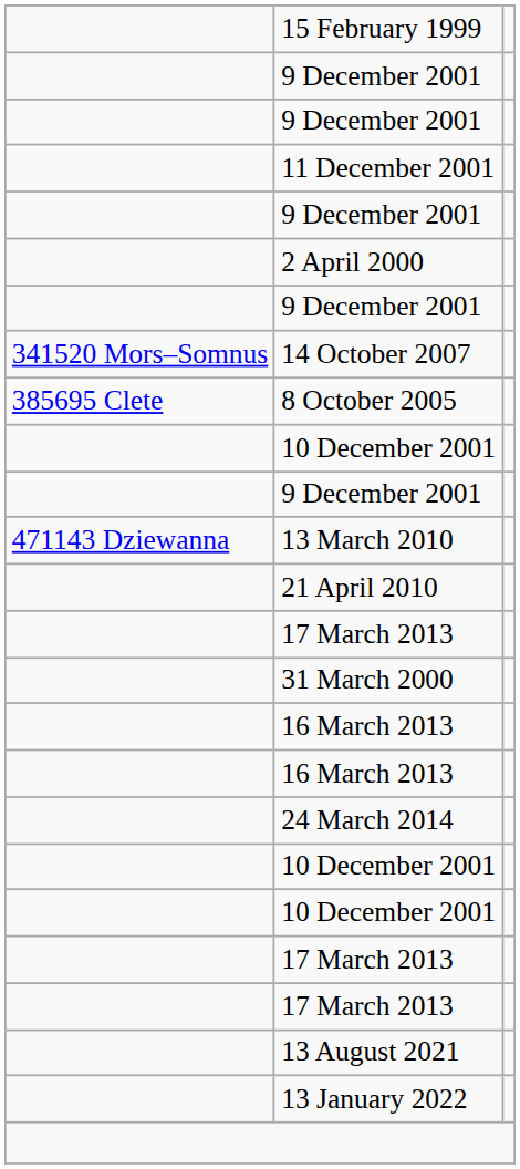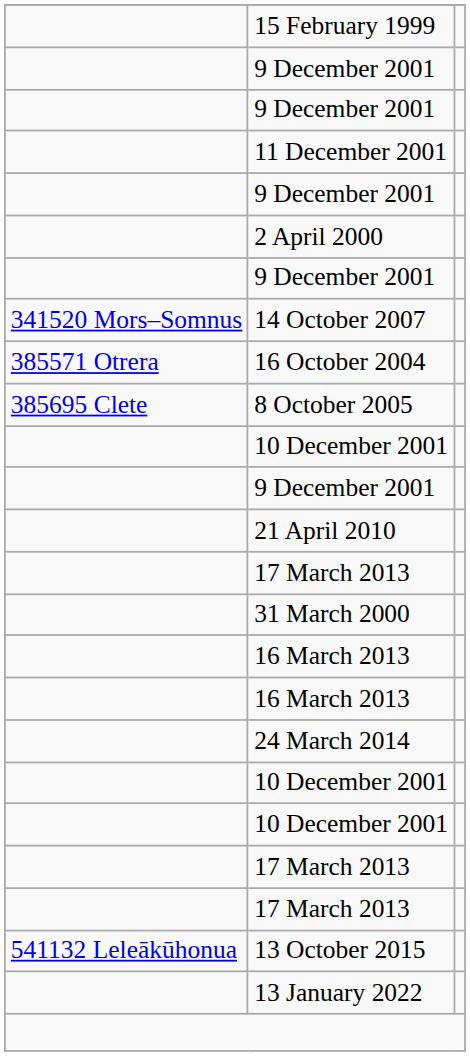+ row: 385571 Otrera | 16 October 2004
- row: 471143 Dziewanna | 13 March 2010
+ row: 541132 Leleākūhonua | 13 October 2015
- row: 13 August 2021
